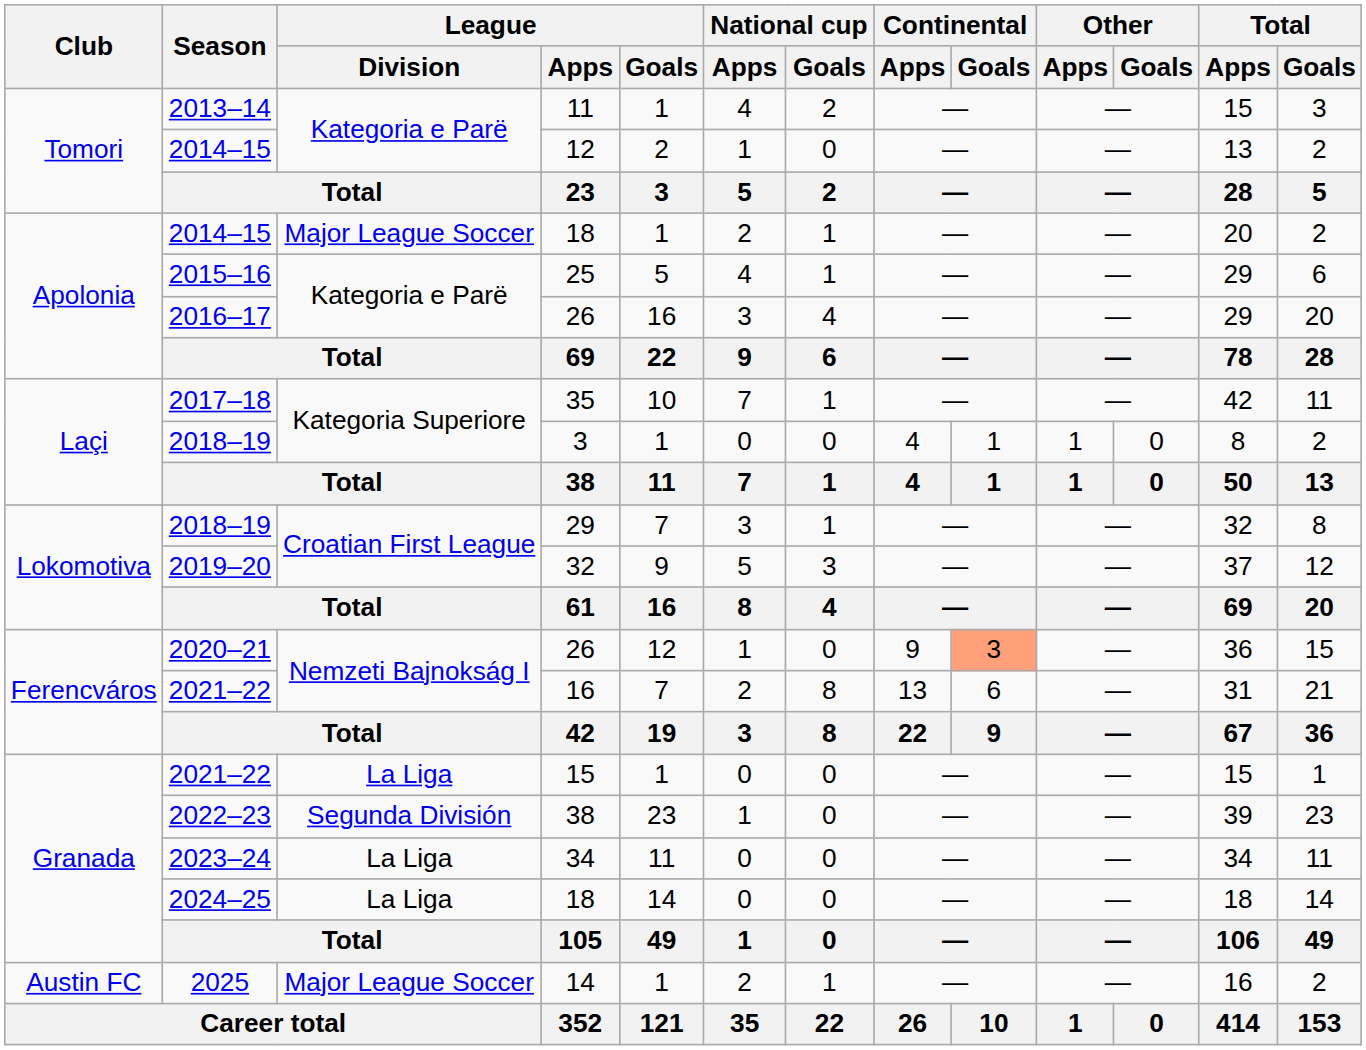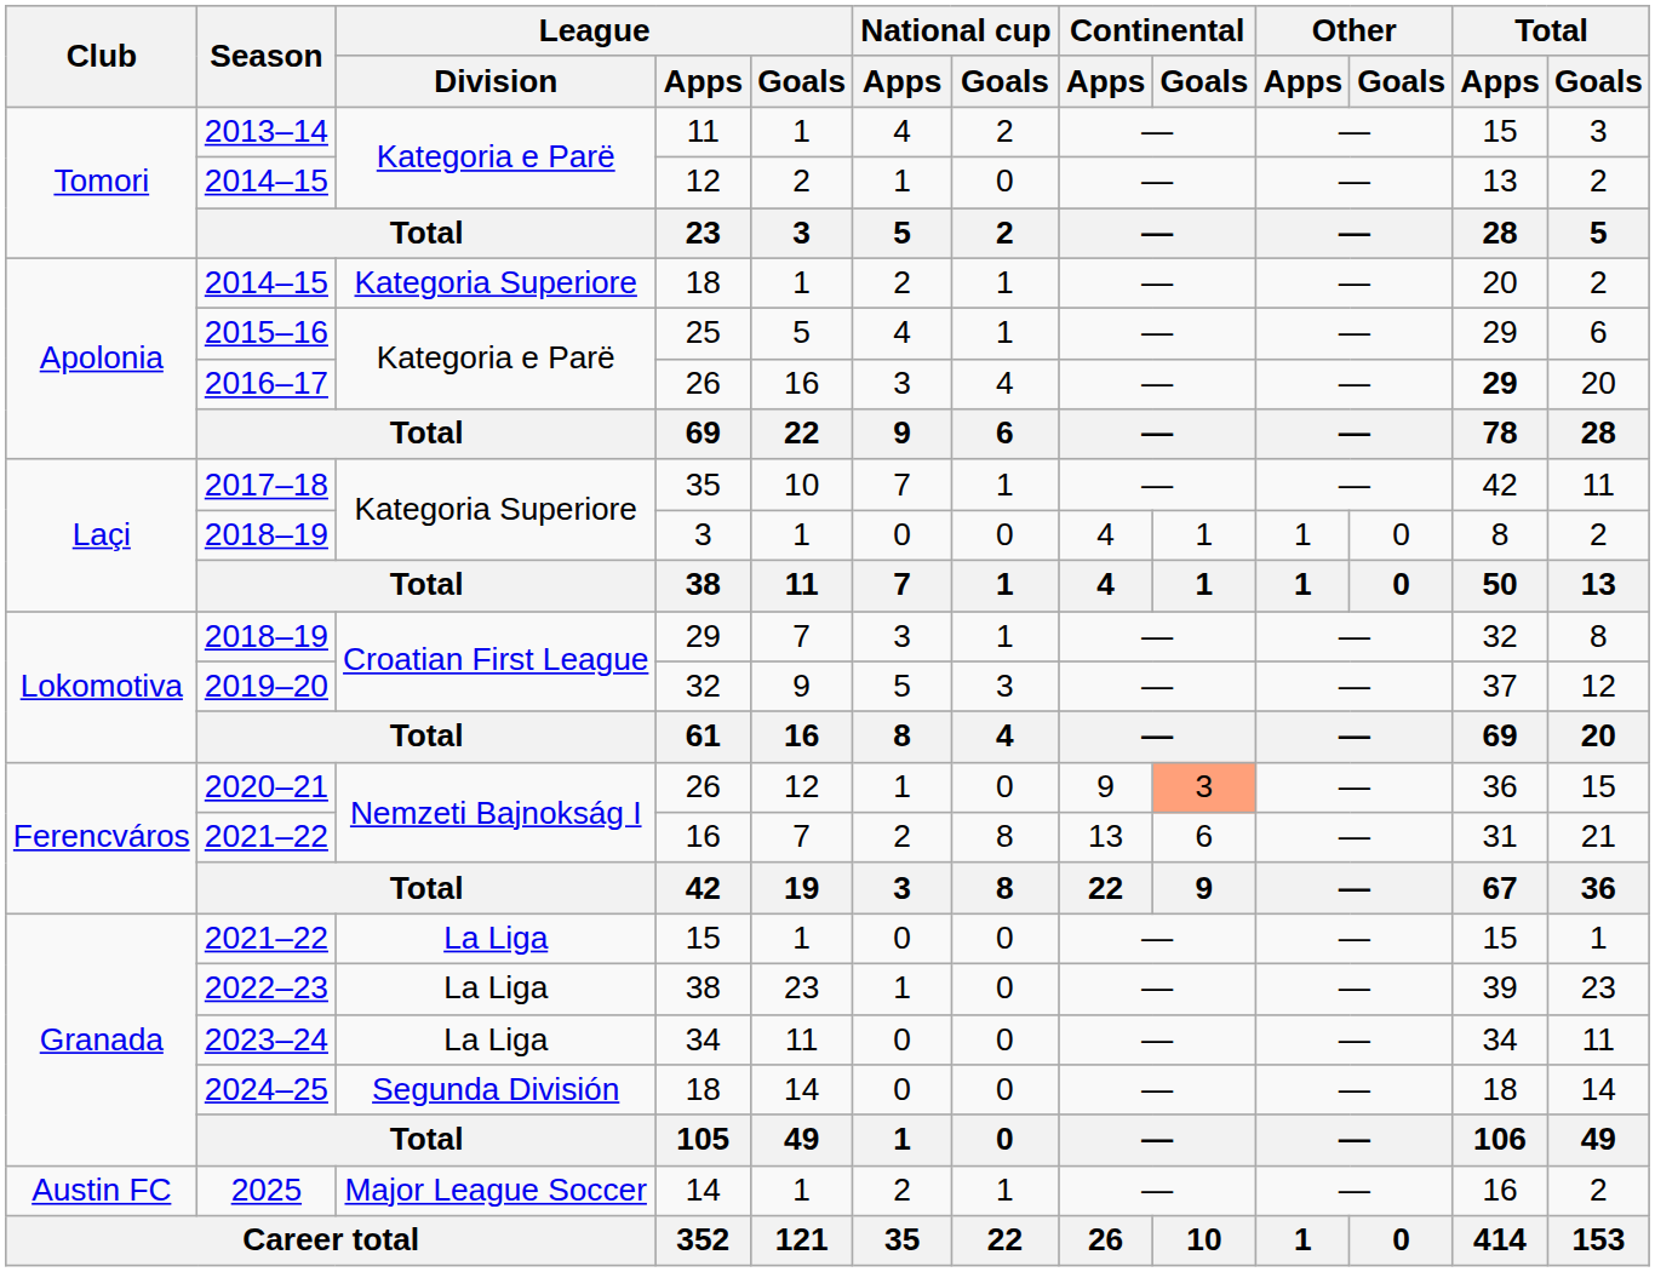2014–15 / 18 | League / Division: Major League Soccer -> Kategoria Superiore
2016–17 / 26 | Total / Apps: normal -> bold
2022–23 / 38 | League / Division: Segunda División -> La Liga
2024–25 / 18 | League / Division: La Liga -> Segunda División
